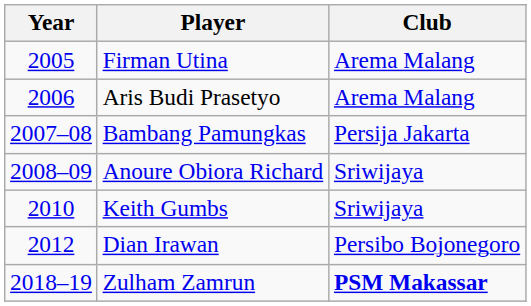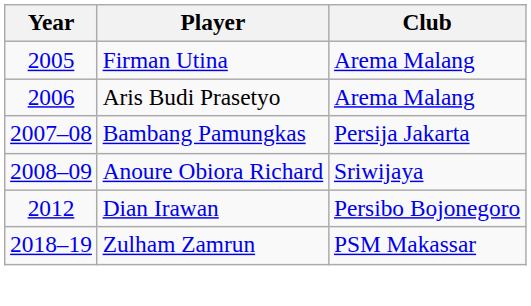- row: 2010 | Keith Gumbs | Sriwijaya
Zulham Zamrun | Club: bold -> normal
